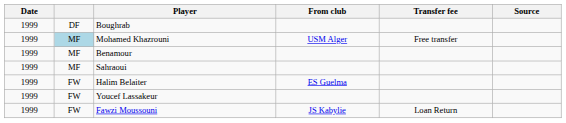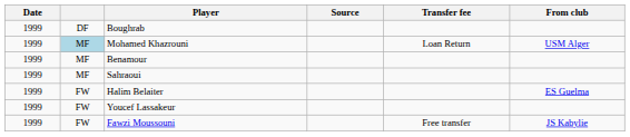columns swapped: From club <-> Source
Mohamed Khazrouni | Transfer fee: Free transfer -> Loan Return
Fawzi Moussouni | Transfer fee: Loan Return -> Free transfer
